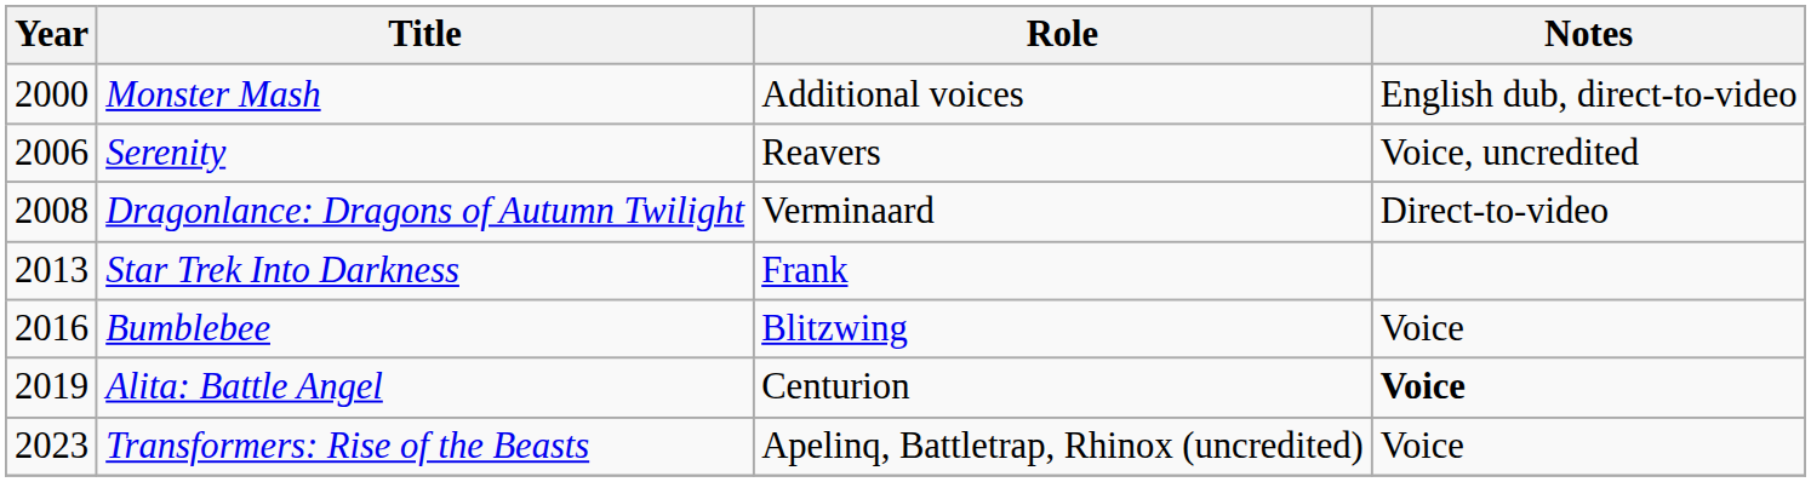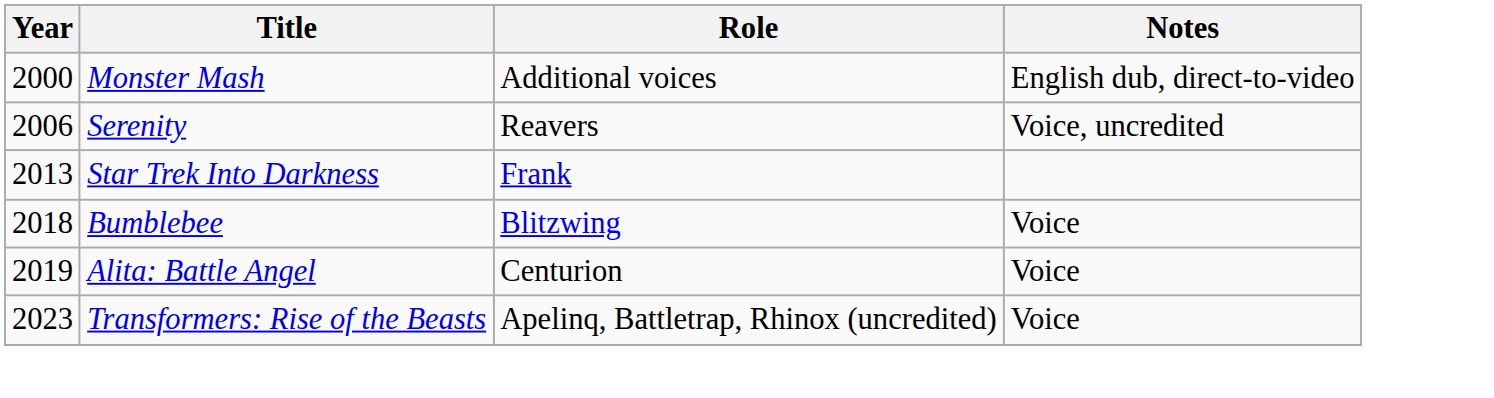- row: 2008 | Dragonlance: Dragons of Autumn Twilight | Verminaard | Direct-to-video
Bumblebee | Year: 2016 -> 2018
Alita: Battle Angel | Notes: bold -> normal
